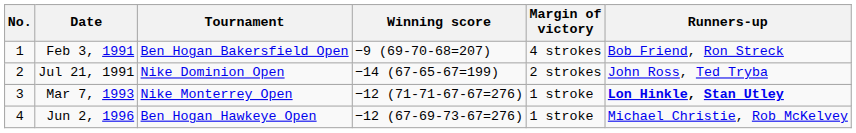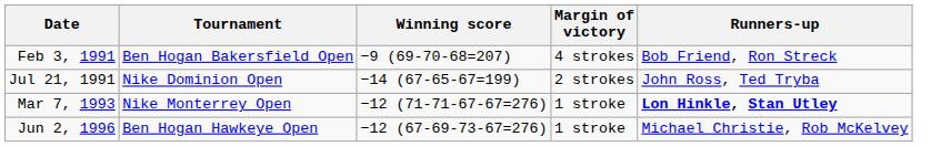- column: No. | 1 | 2 | 3 | 4
